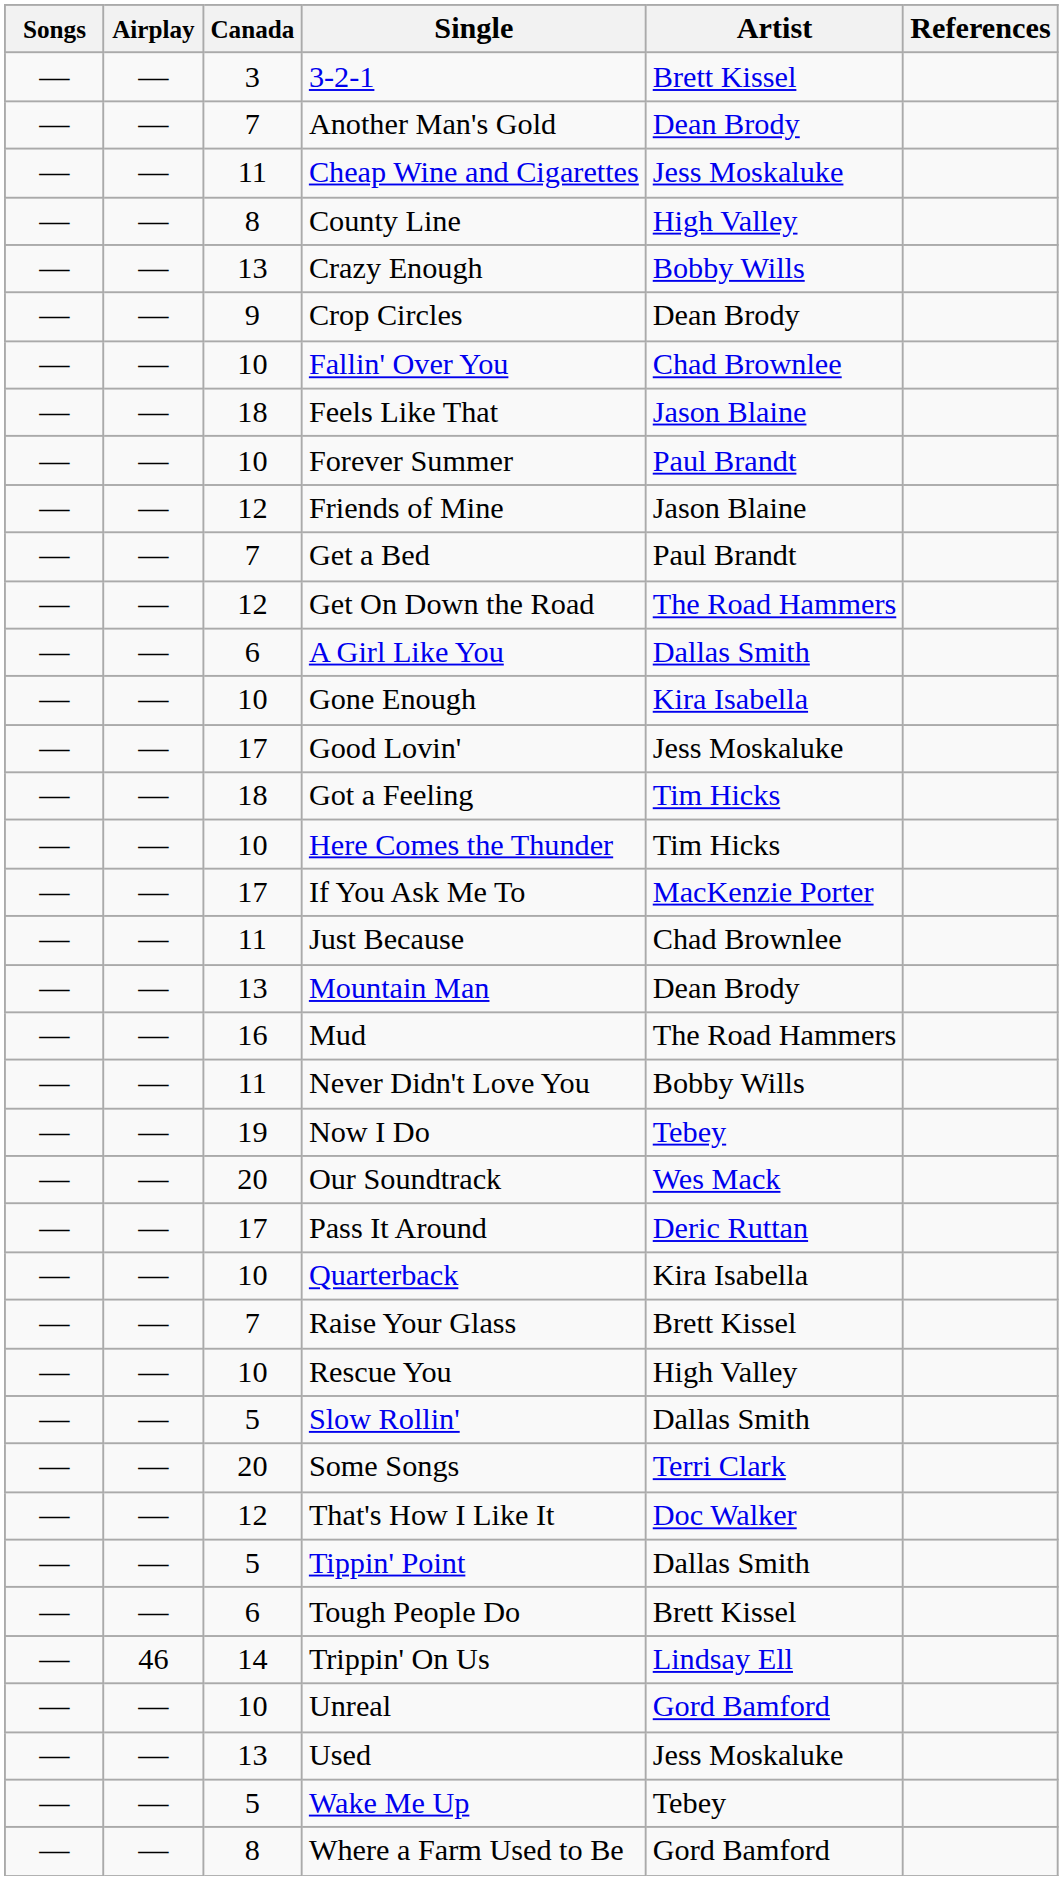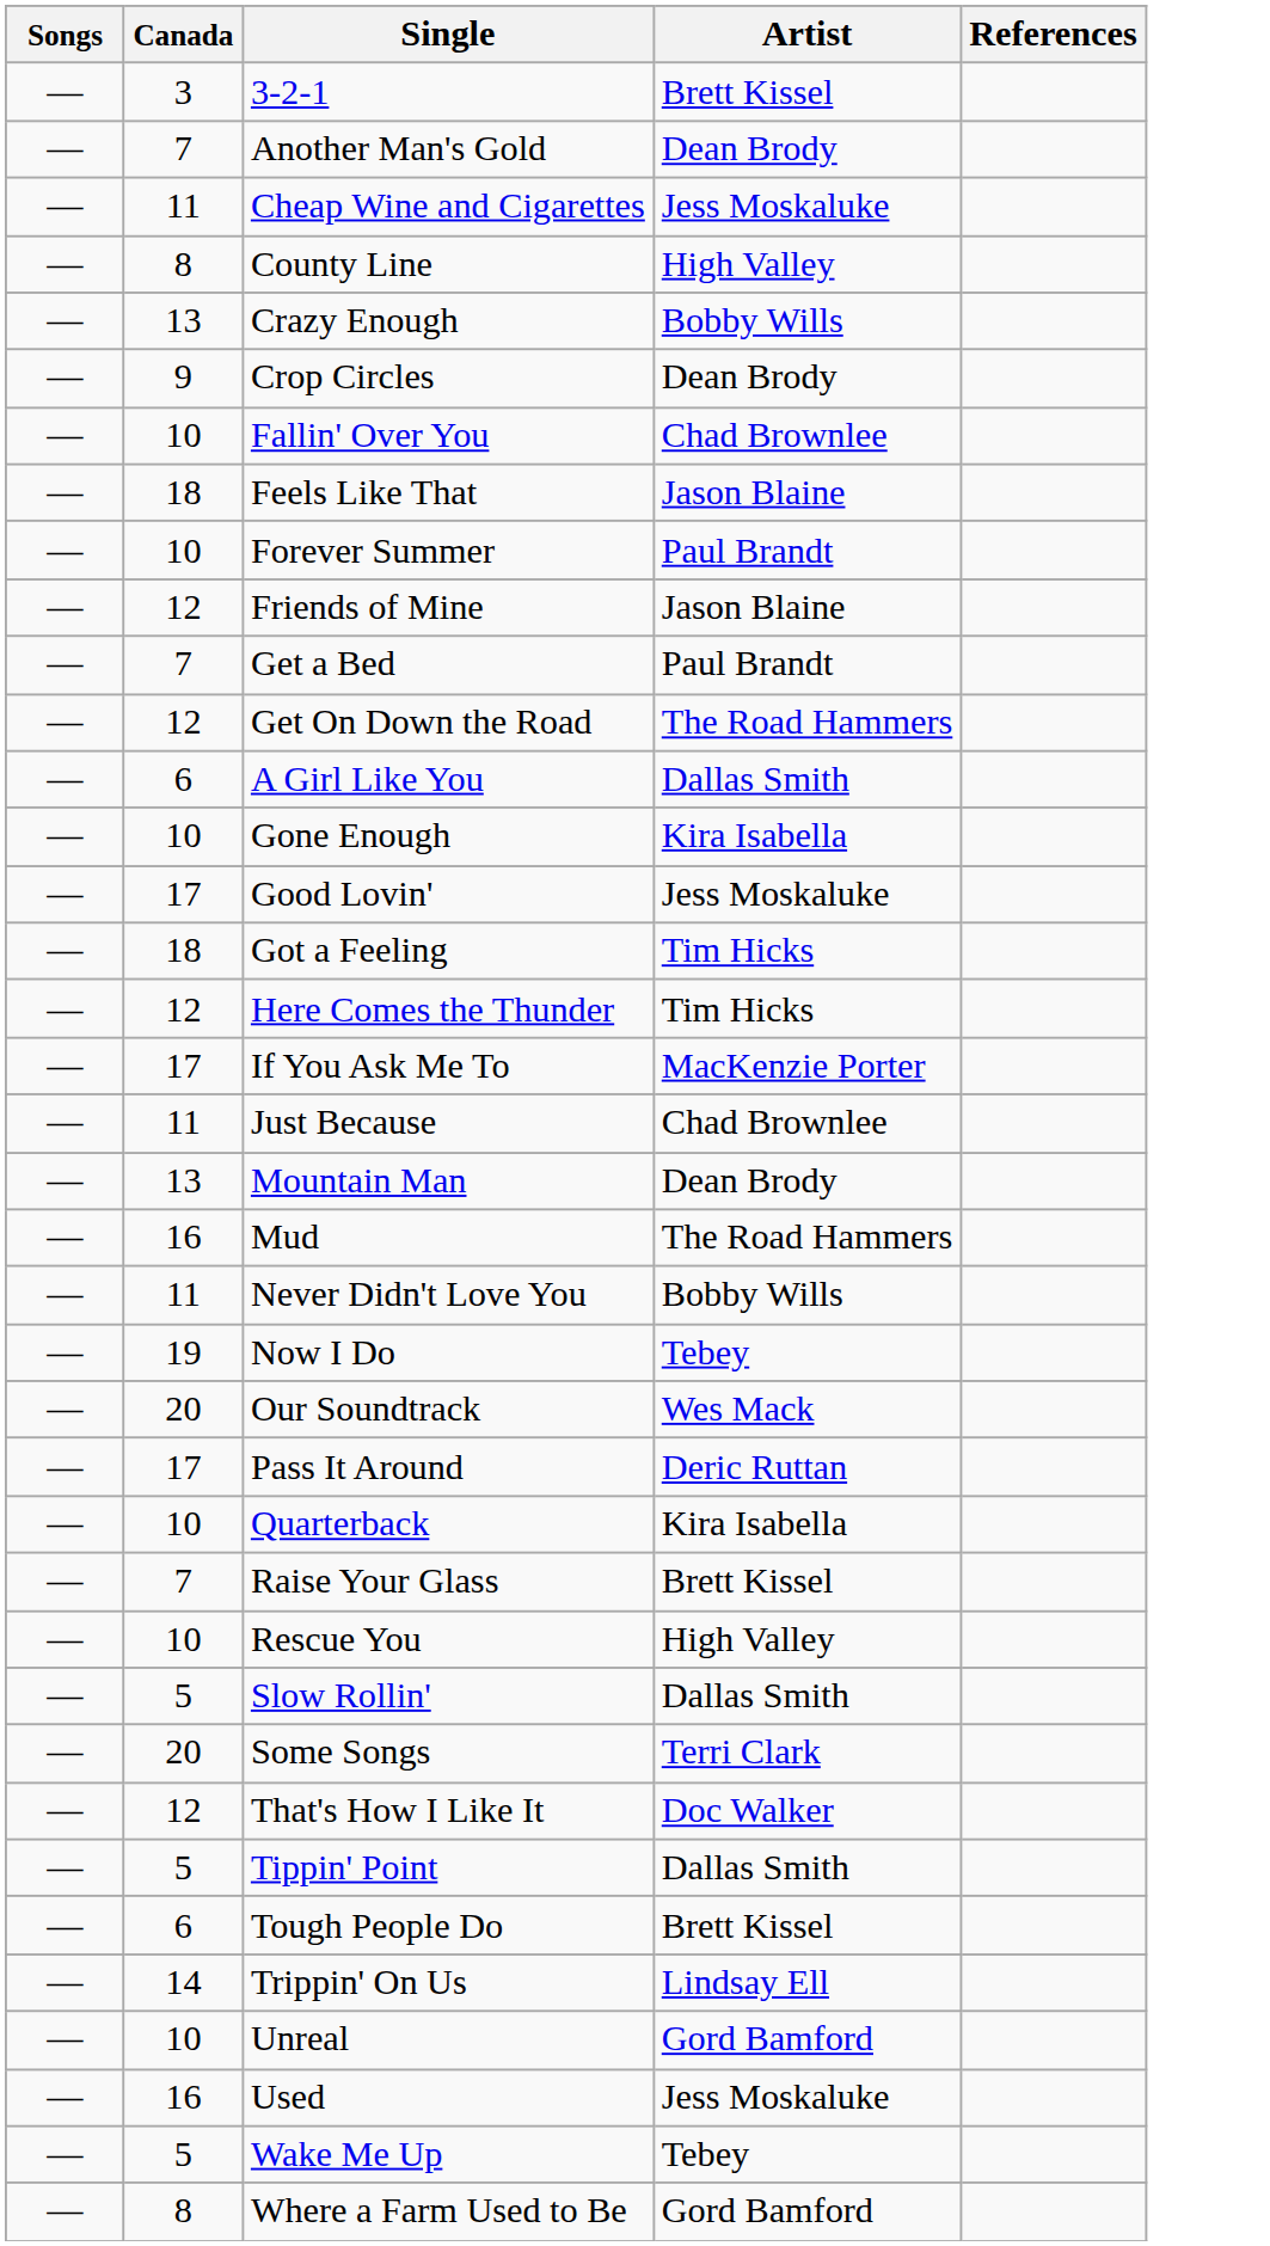- column: Airplay | — | — | — | — | — | — | — | — | — | — | — | — | — | — | — | — | — | — | — | — | — | — | — | — | — | — | — | — | — | — | — | — | — | 46 | — | — | — | —
Here Comes the Thunder | Canada: 10 -> 12
Used | Canada: 13 -> 16
